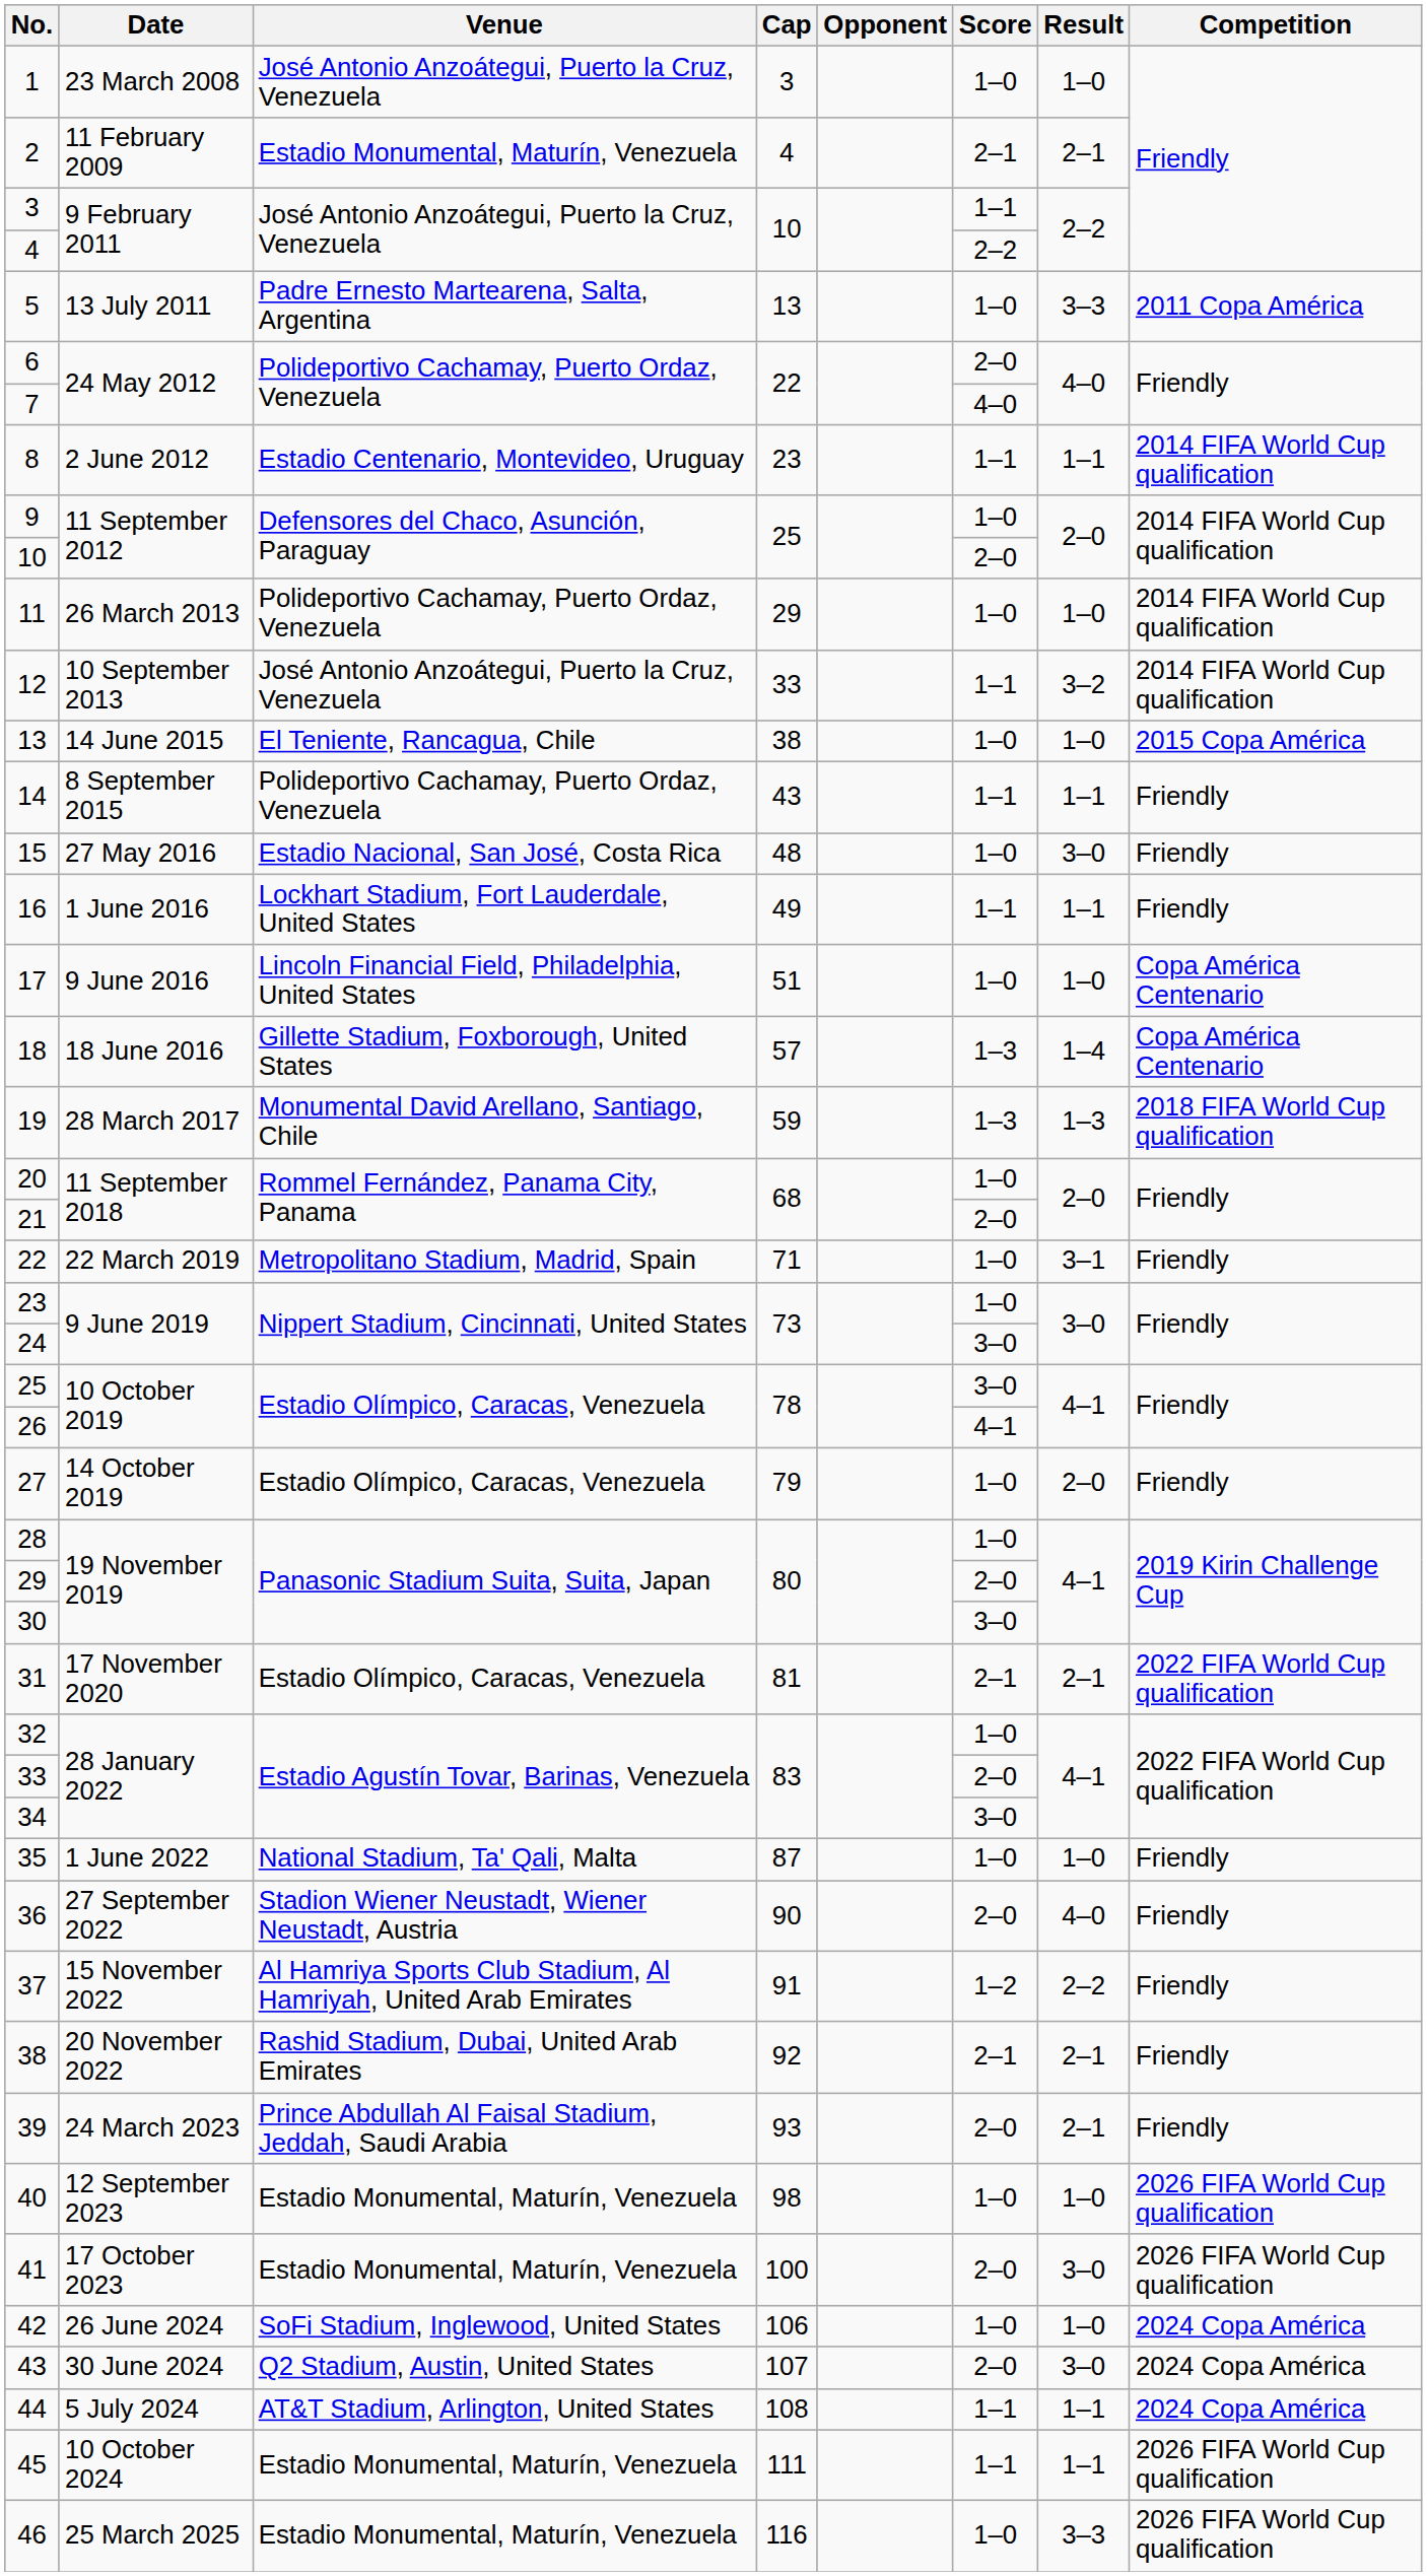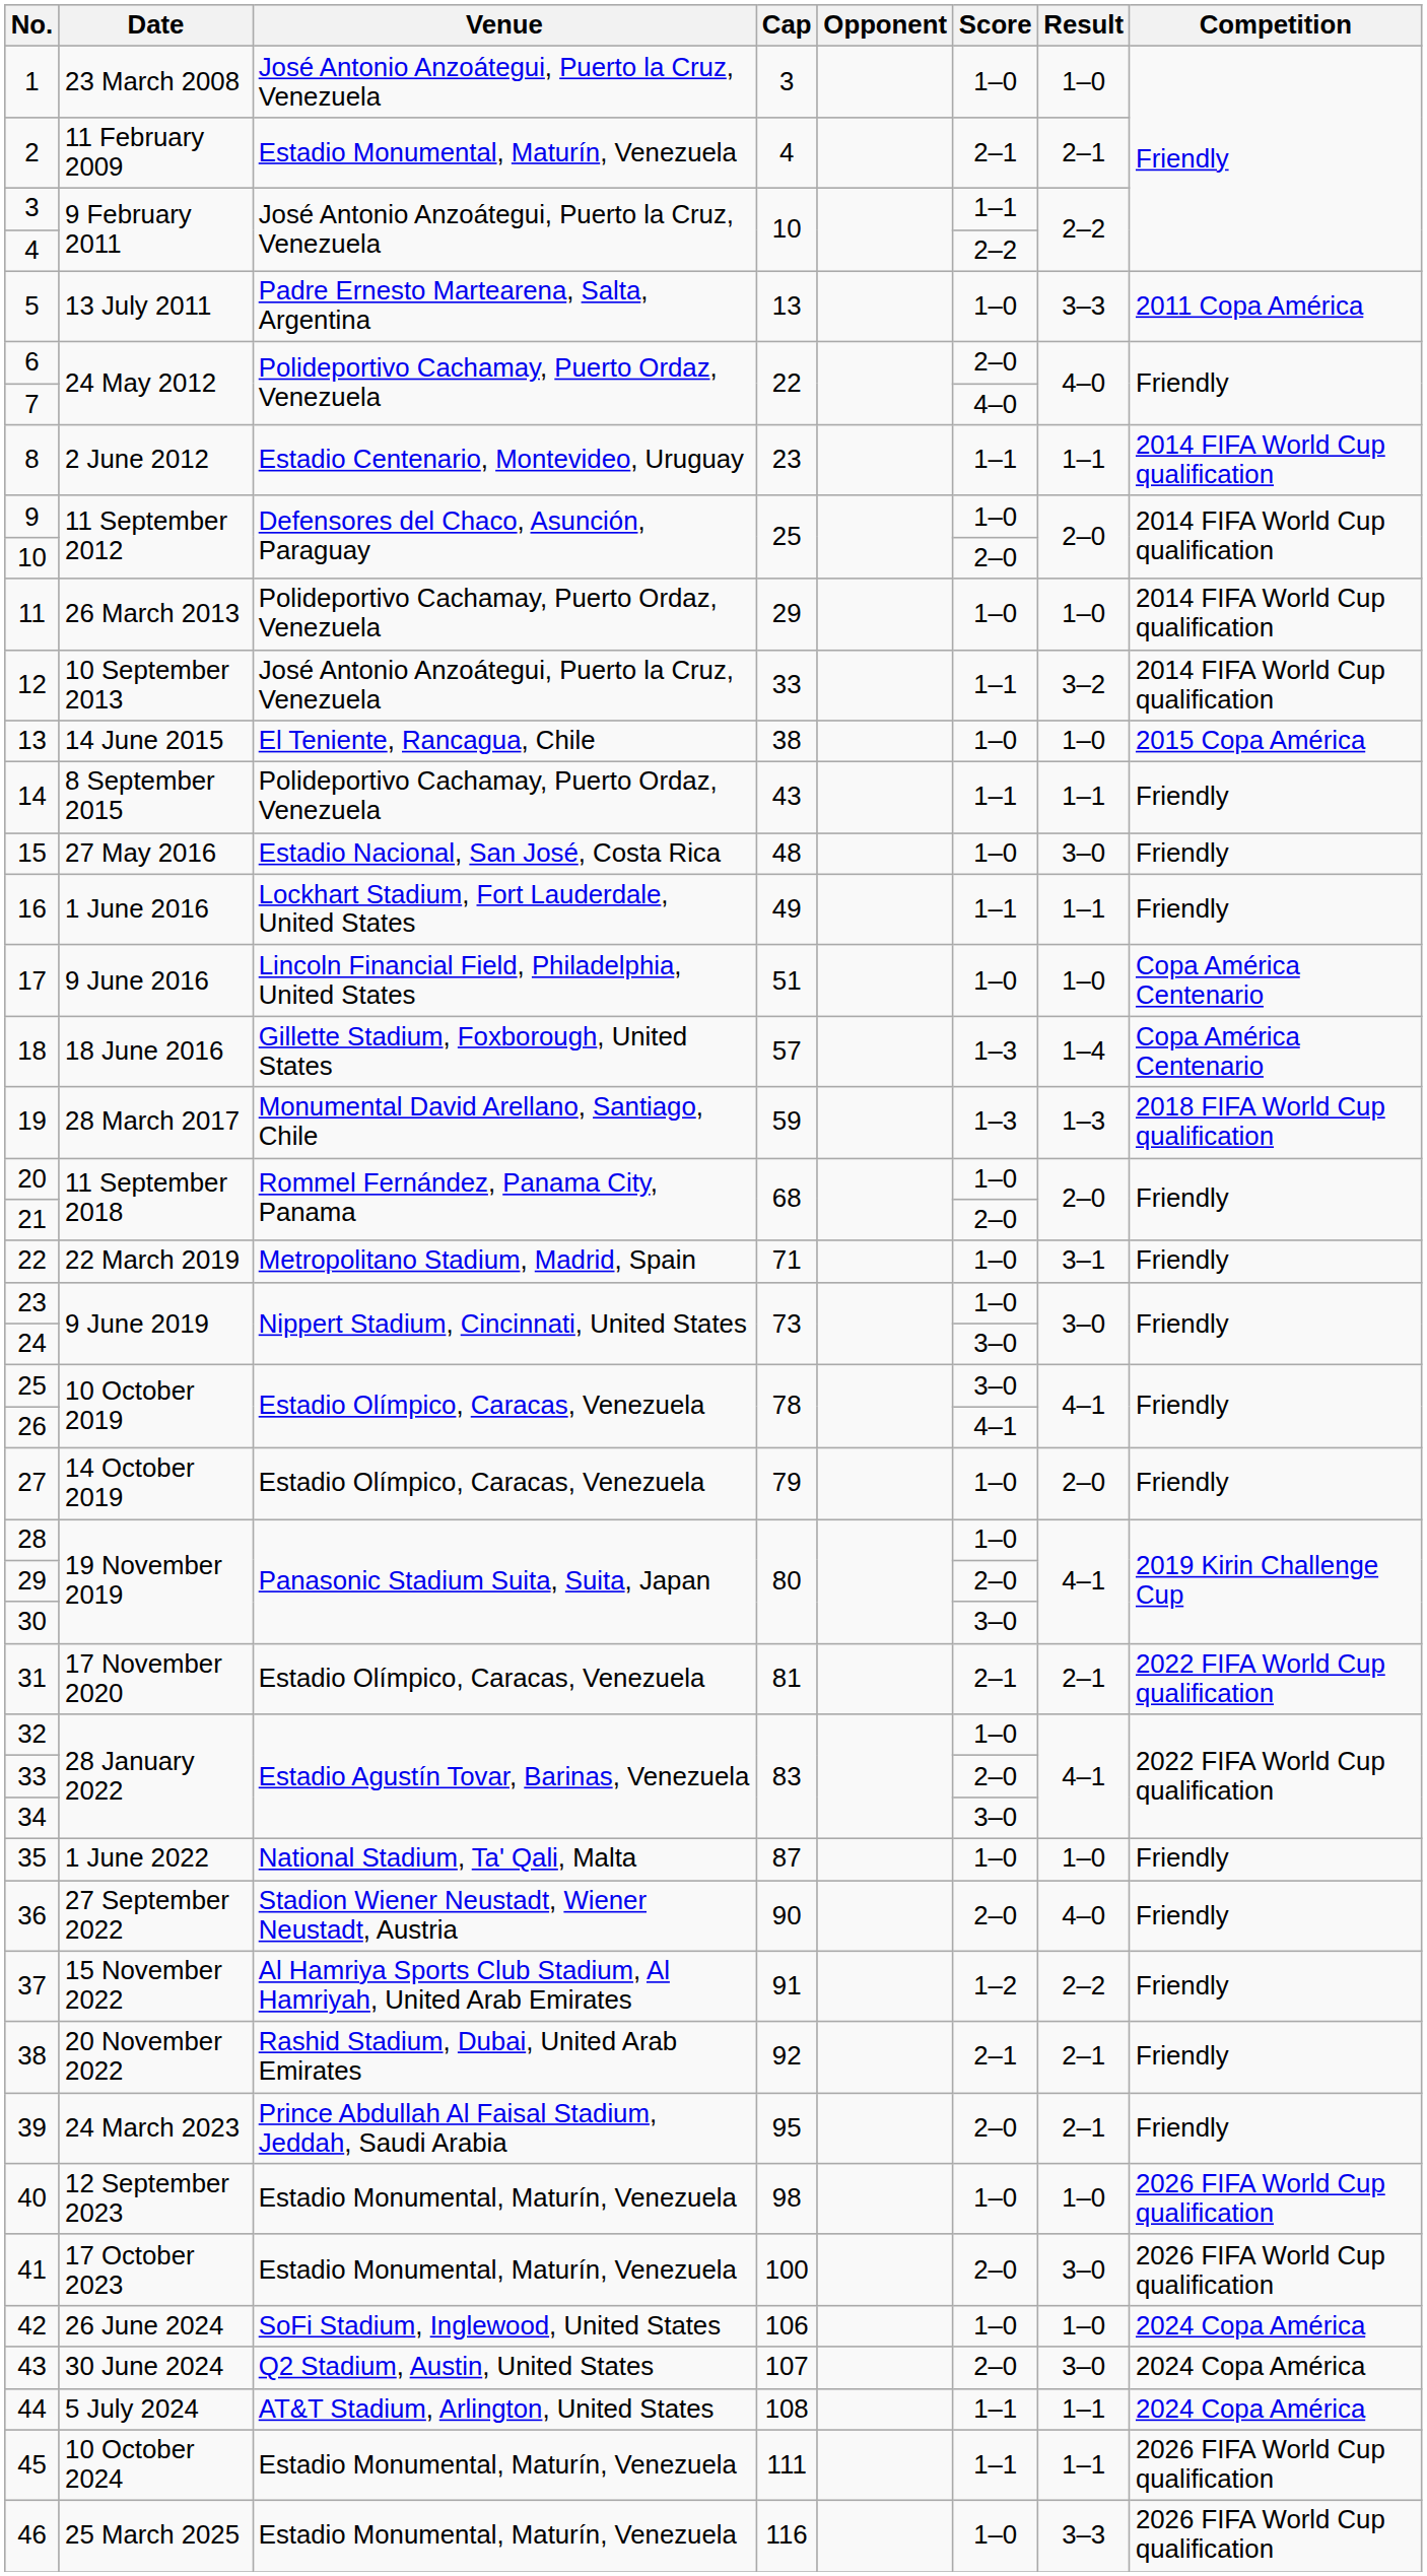39 | Cap: 93 -> 95
